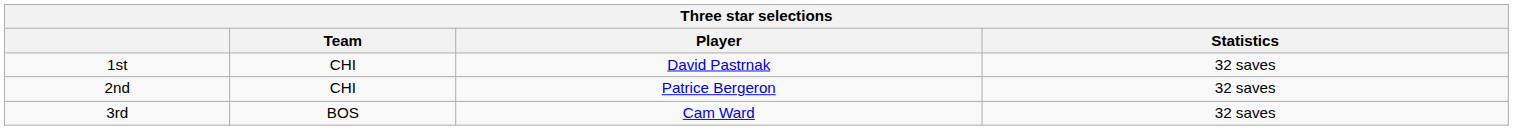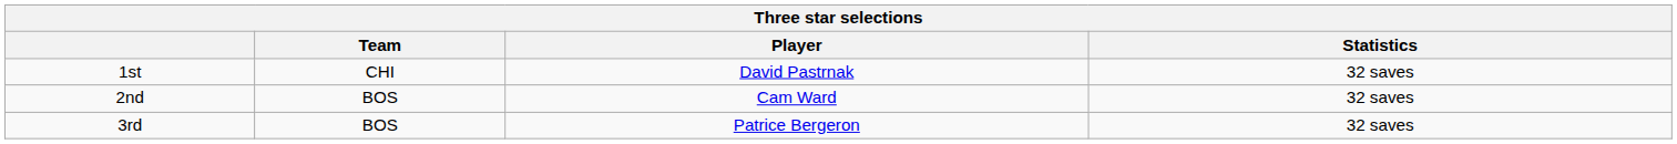2nd | Team: CHI -> BOS
2nd | Player: Patrice Bergeron -> Cam Ward
3rd | Player: Cam Ward -> Patrice Bergeron
